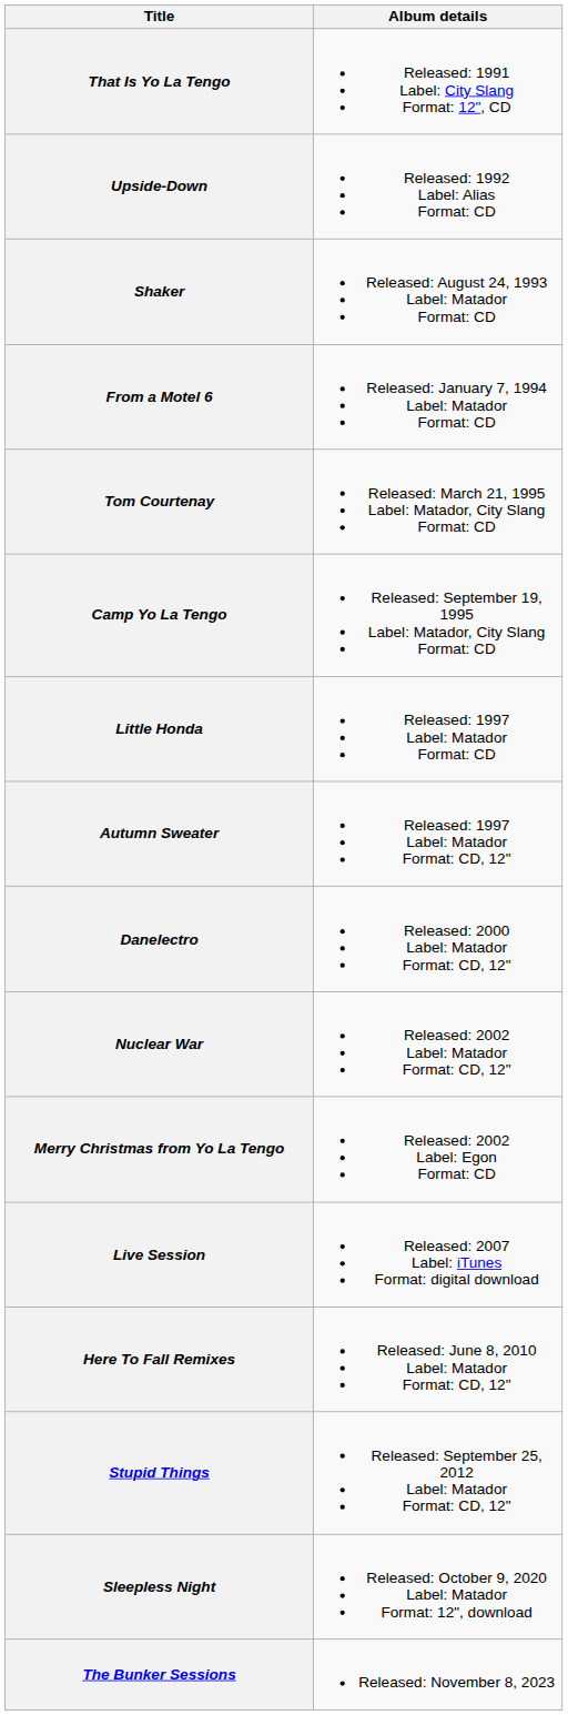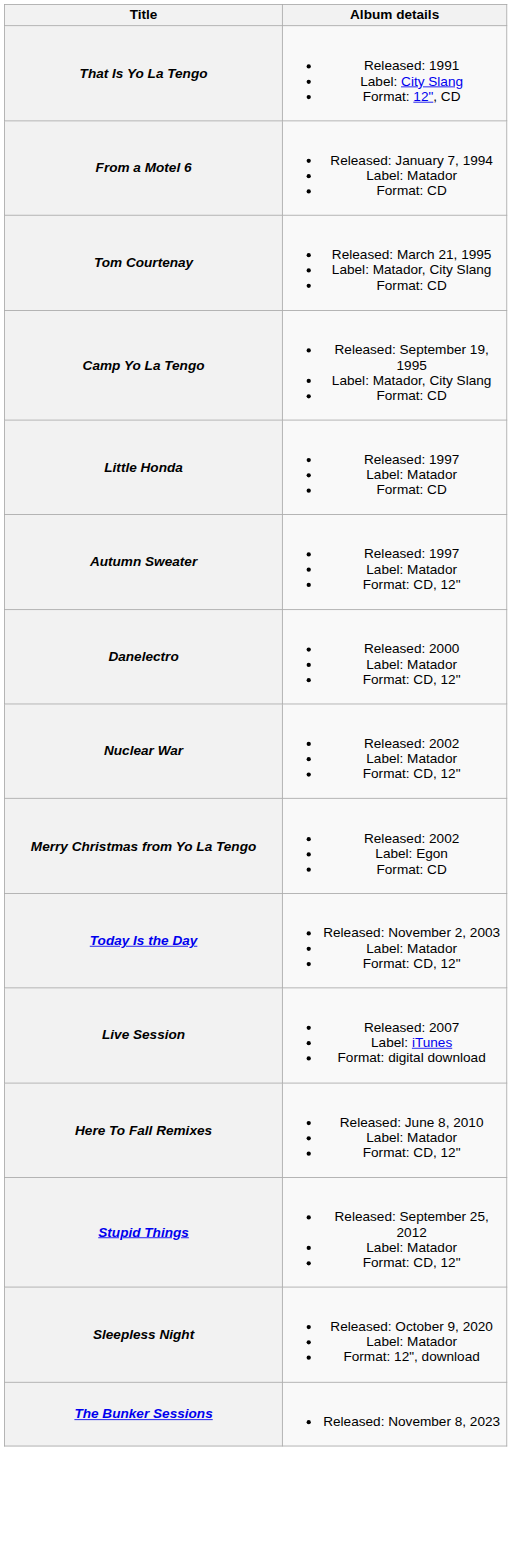- row: Upside-Down | Released: 1992 Label: Alias Format: CD
- row: Shaker | Released: August 24, 1993 Label: Matador Format: CD
+ row: Today Is the Day | Released: November 2, 2003 Label: Matador Format: CD, 12"
